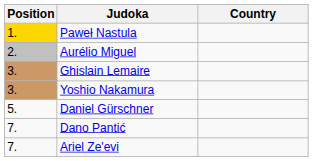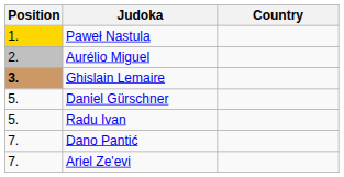Ghislain Lemaire | Position: normal -> bold
- row: 3. | Yoshio Nakamura
+ row: 5. | Radu Ivan
